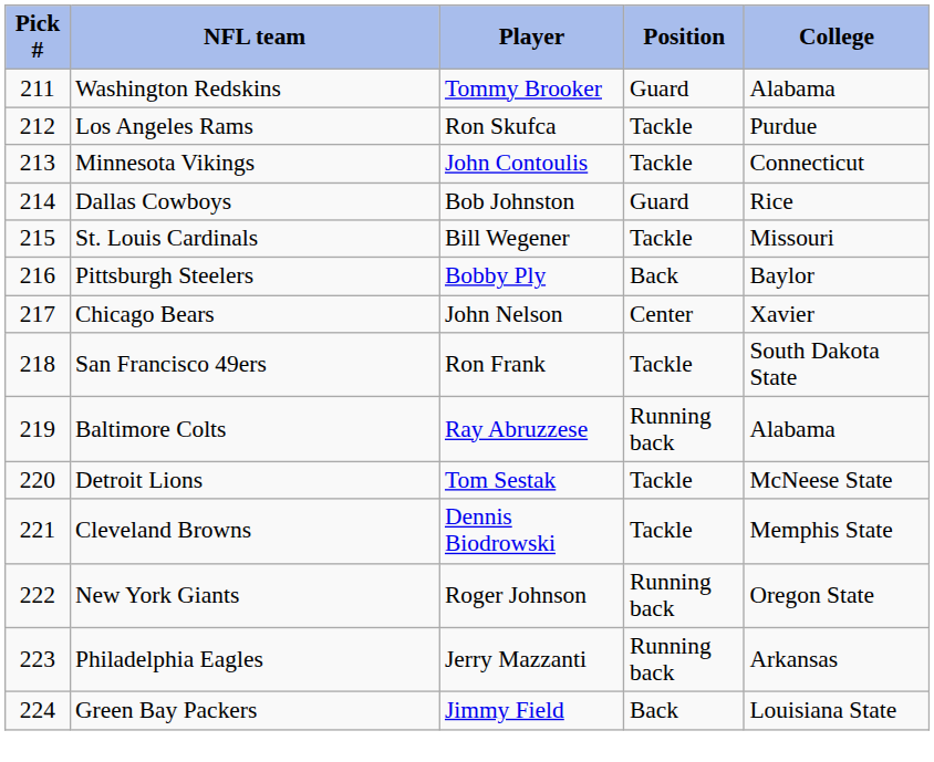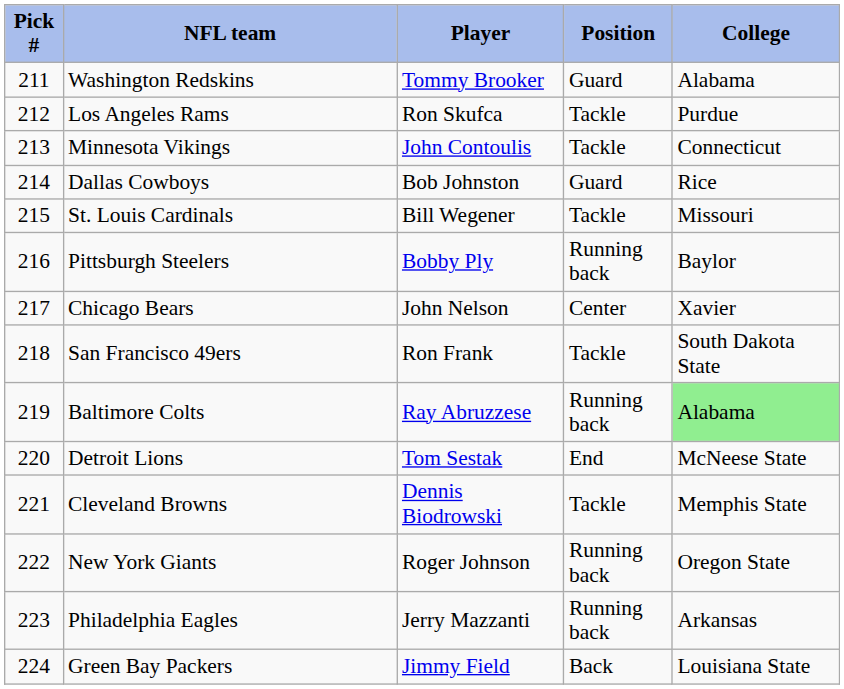Pittsburgh Steelers | Position: Back -> Running back
Baltimore Colts | College: no background -> lightgreen background
Detroit Lions | Position: Tackle -> End
